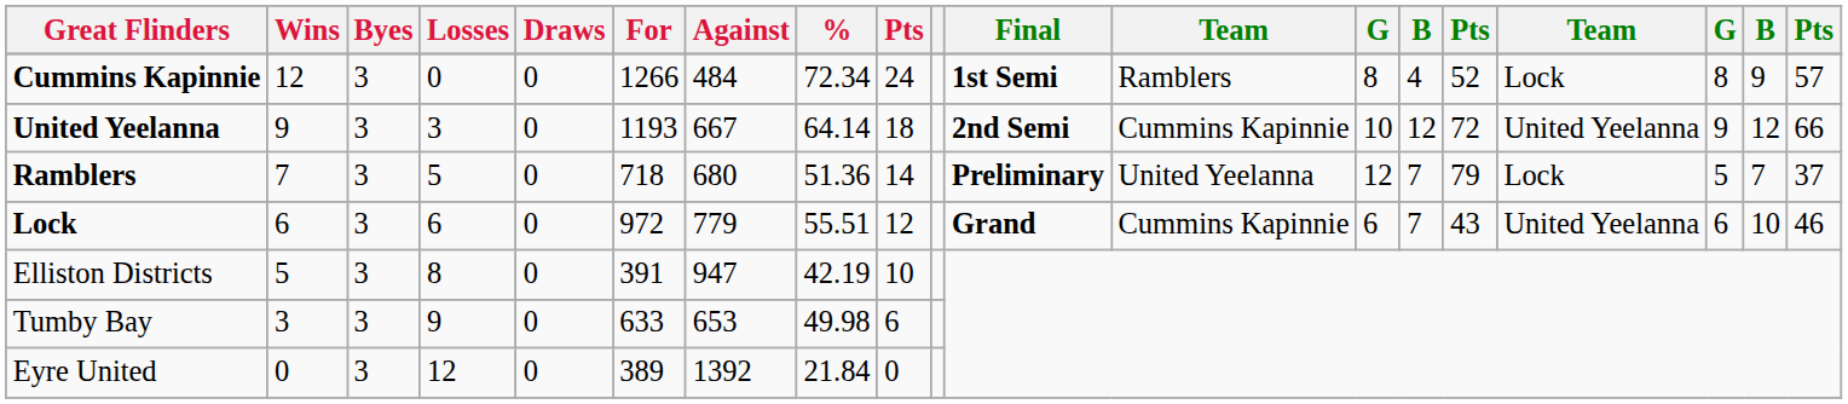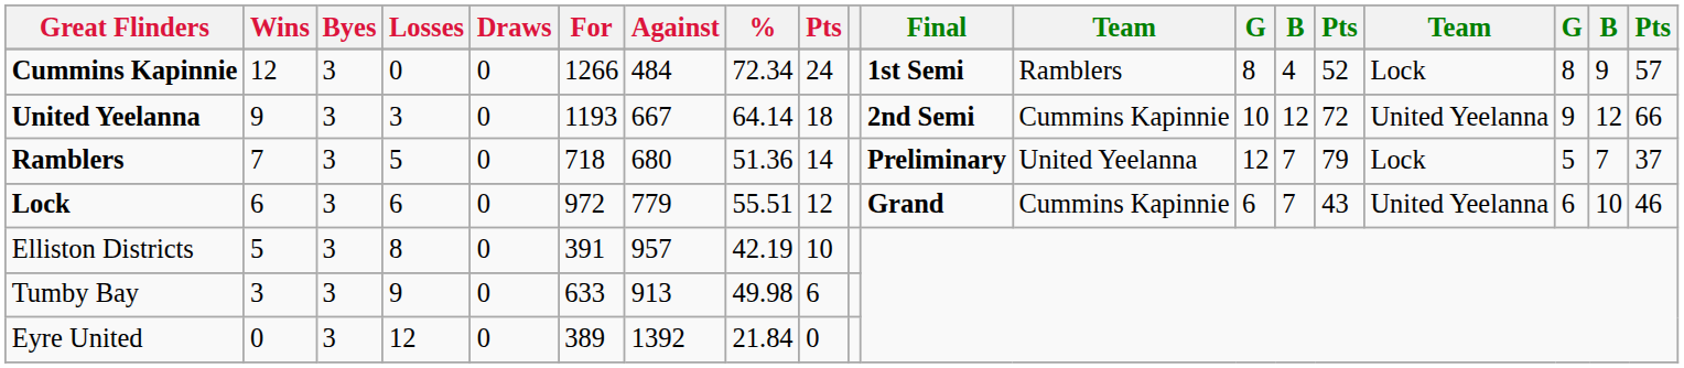Elliston Districts | Against: 947 -> 957
Tumby Bay | Against: 653 -> 913
